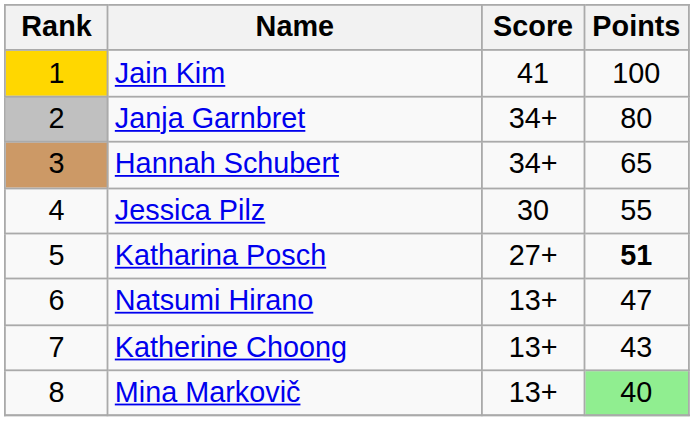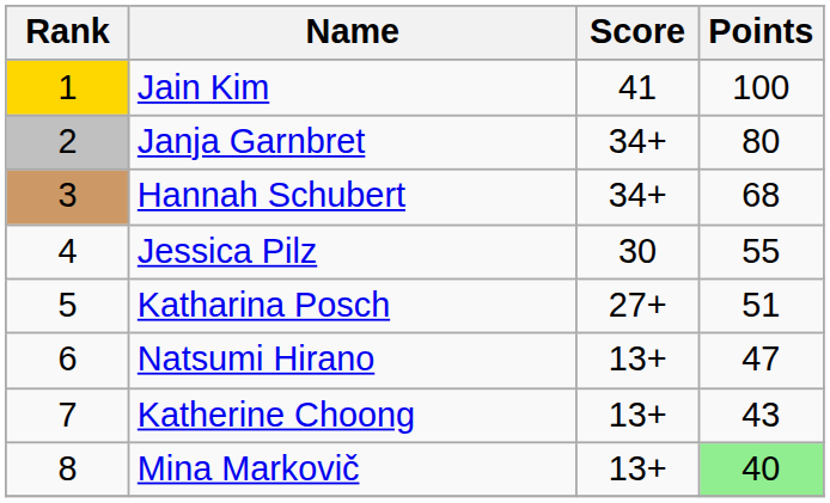Hannah Schubert | Points: 65 -> 68
Katharina Posch | Points: bold -> normal
